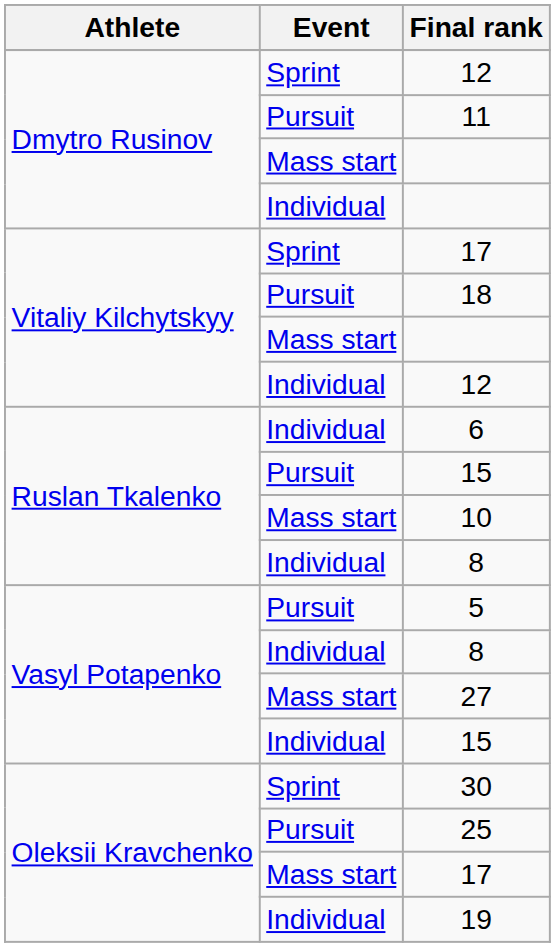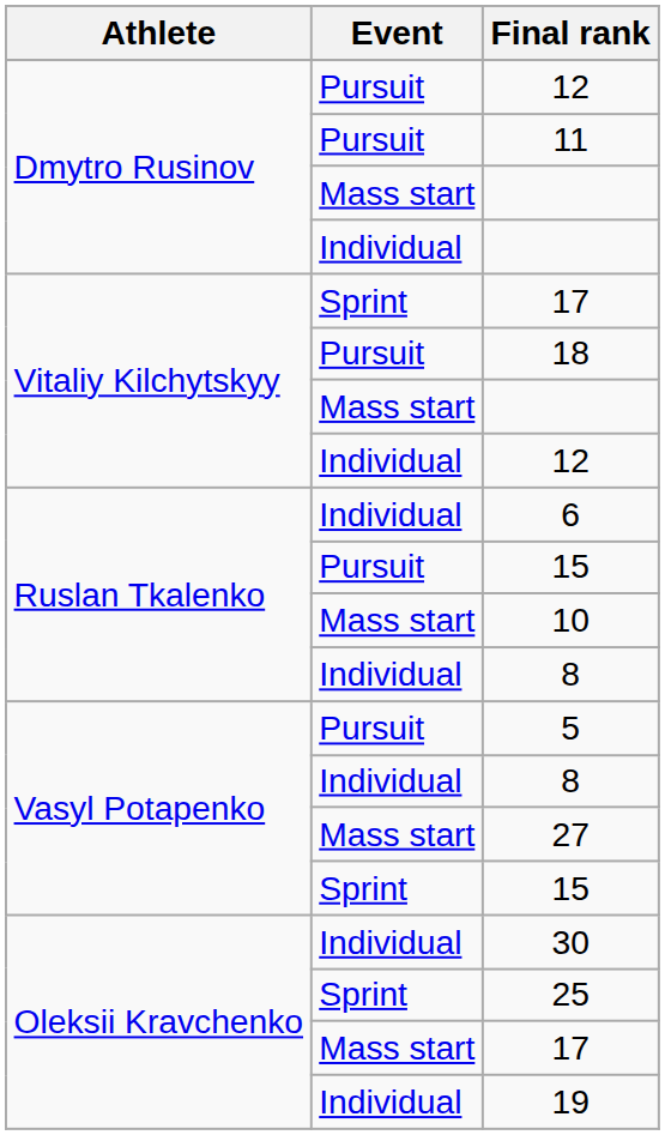Dmytro Rusinov / 12 | Event: Sprint -> Pursuit
Vasyl Potapenko / 15 | Event: Individual -> Sprint
30 | Event: Sprint -> Individual
25 | Event: Pursuit -> Sprint
